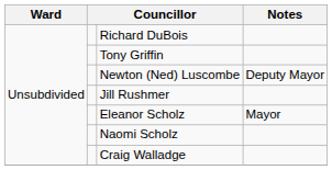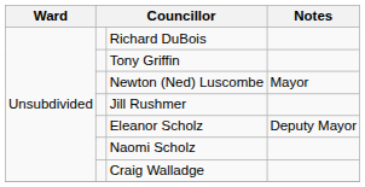Newton (Ned) Luscombe | Notes: Deputy Mayor -> Mayor
Eleanor Scholz | Notes: Mayor -> Deputy Mayor
